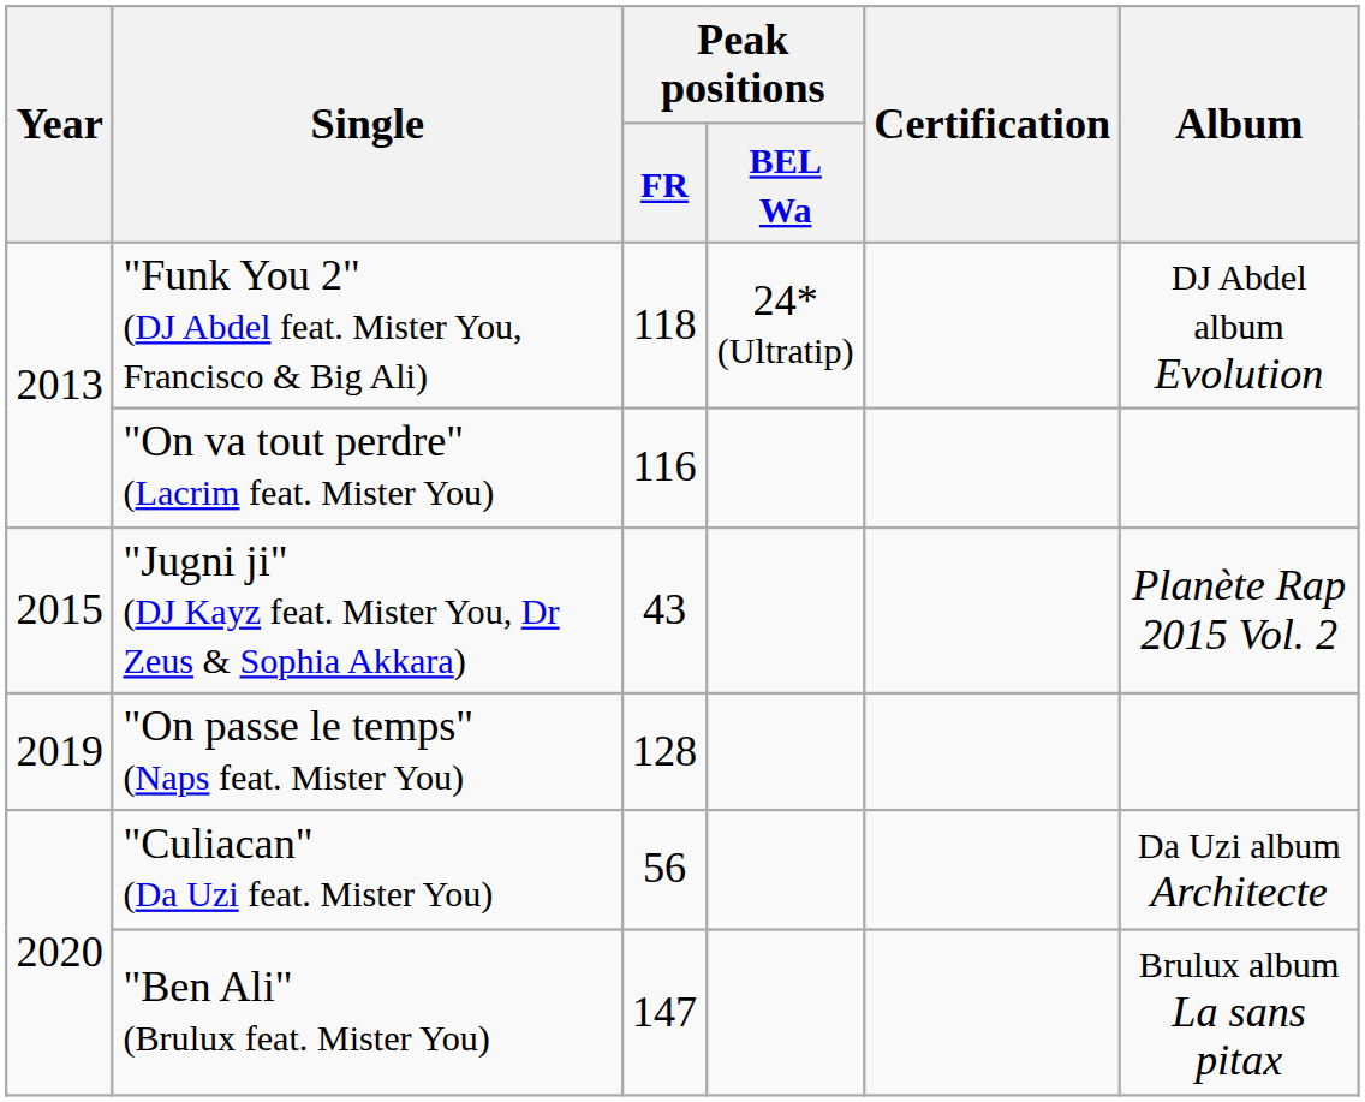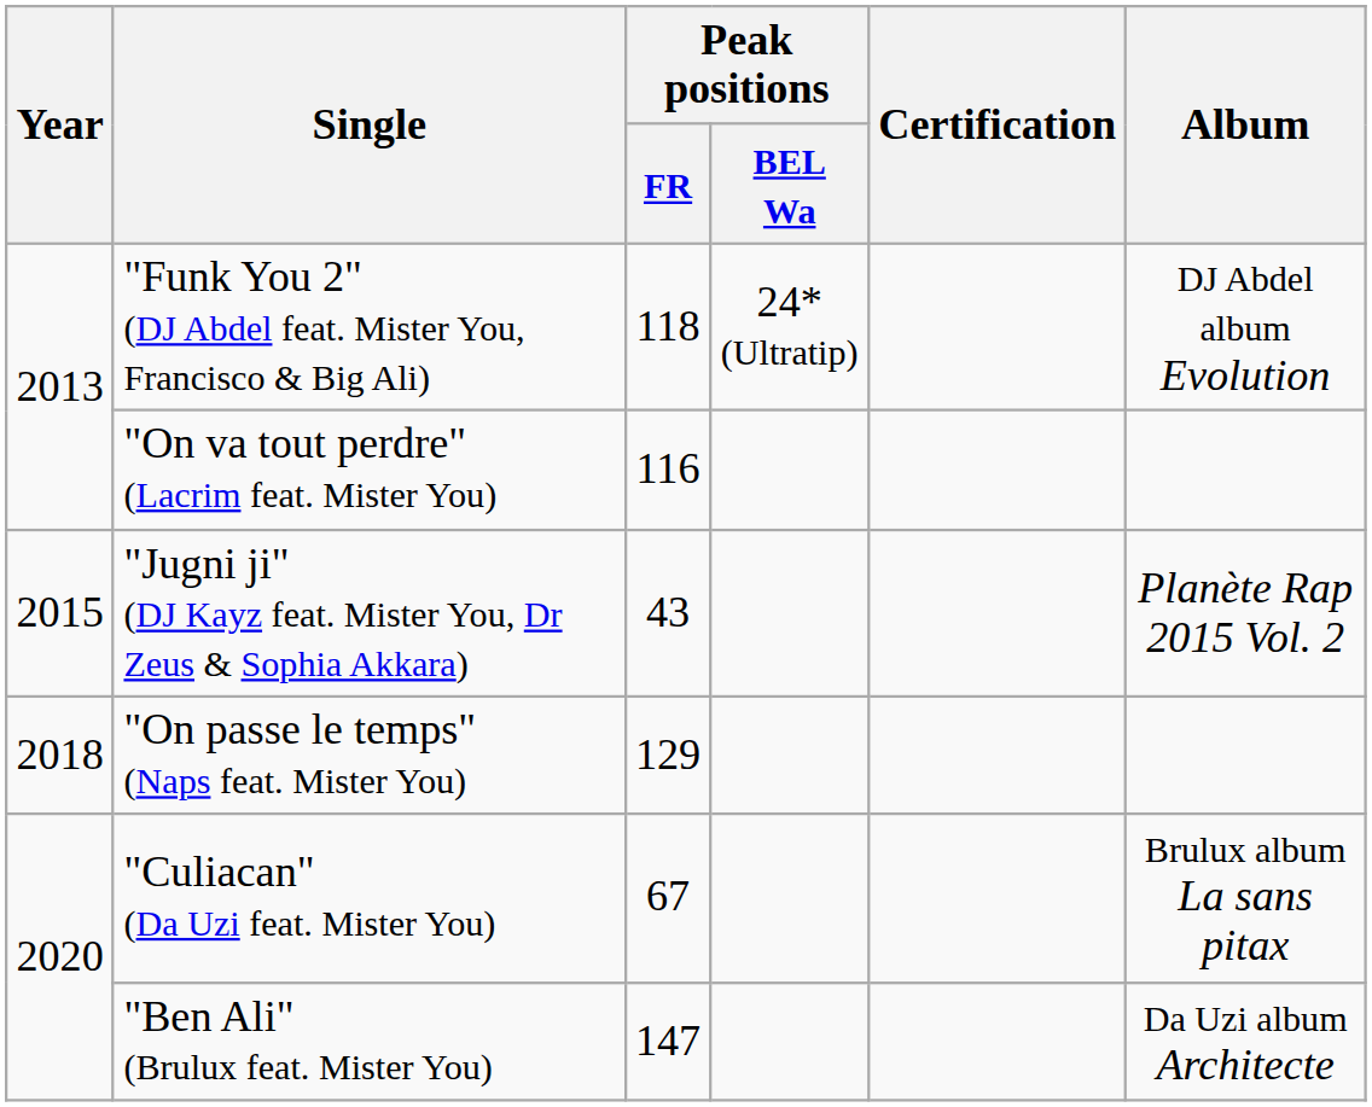"On passe le temps" (Naps feat. Mister You) | Year: 2019 -> 2018
"On passe le temps" (Naps feat. Mister You) | Peak positions / FR: 128 -> 129
"Culiacan" (Da Uzi feat. Mister You) | Peak positions / FR: 56 -> 67
"Culiacan" (Da Uzi feat. Mister You) | Album: Da Uzi album Architecte -> Brulux album La sans pitax
"Ben Ali" (Brulux feat. Mister You) | Album: Brulux album La sans pitax -> Da Uzi album Architecte
